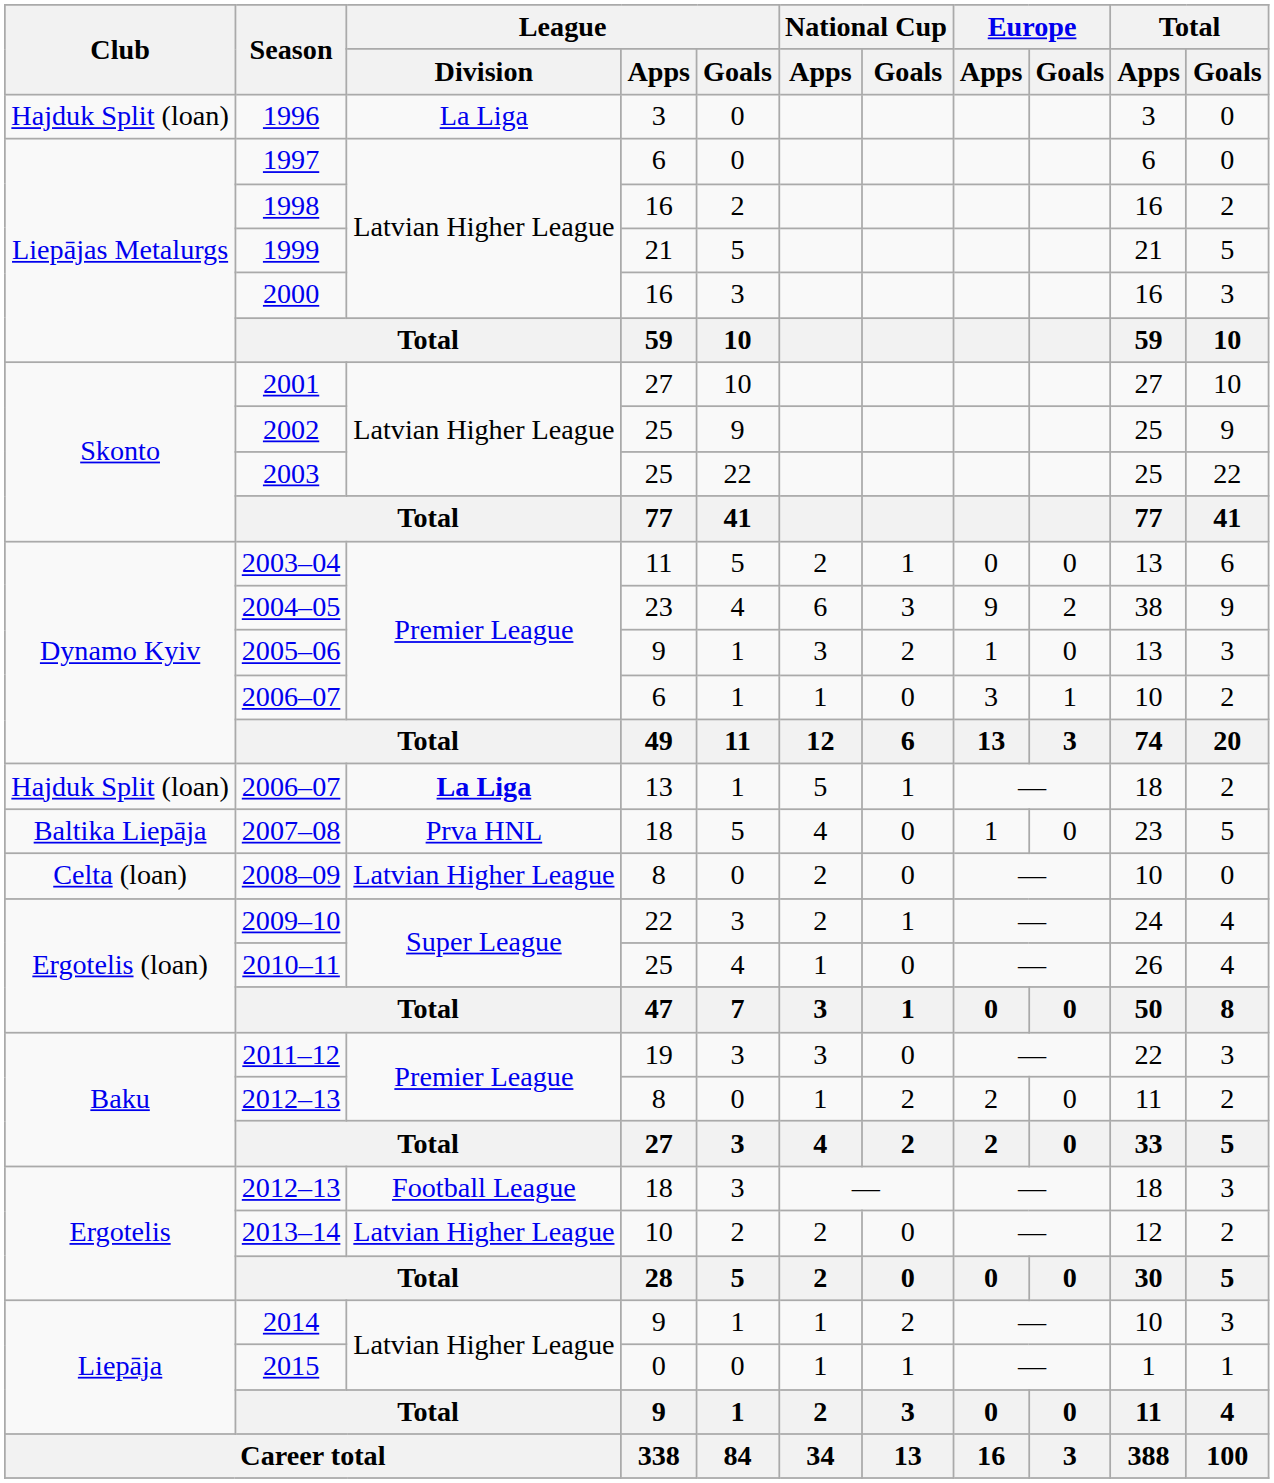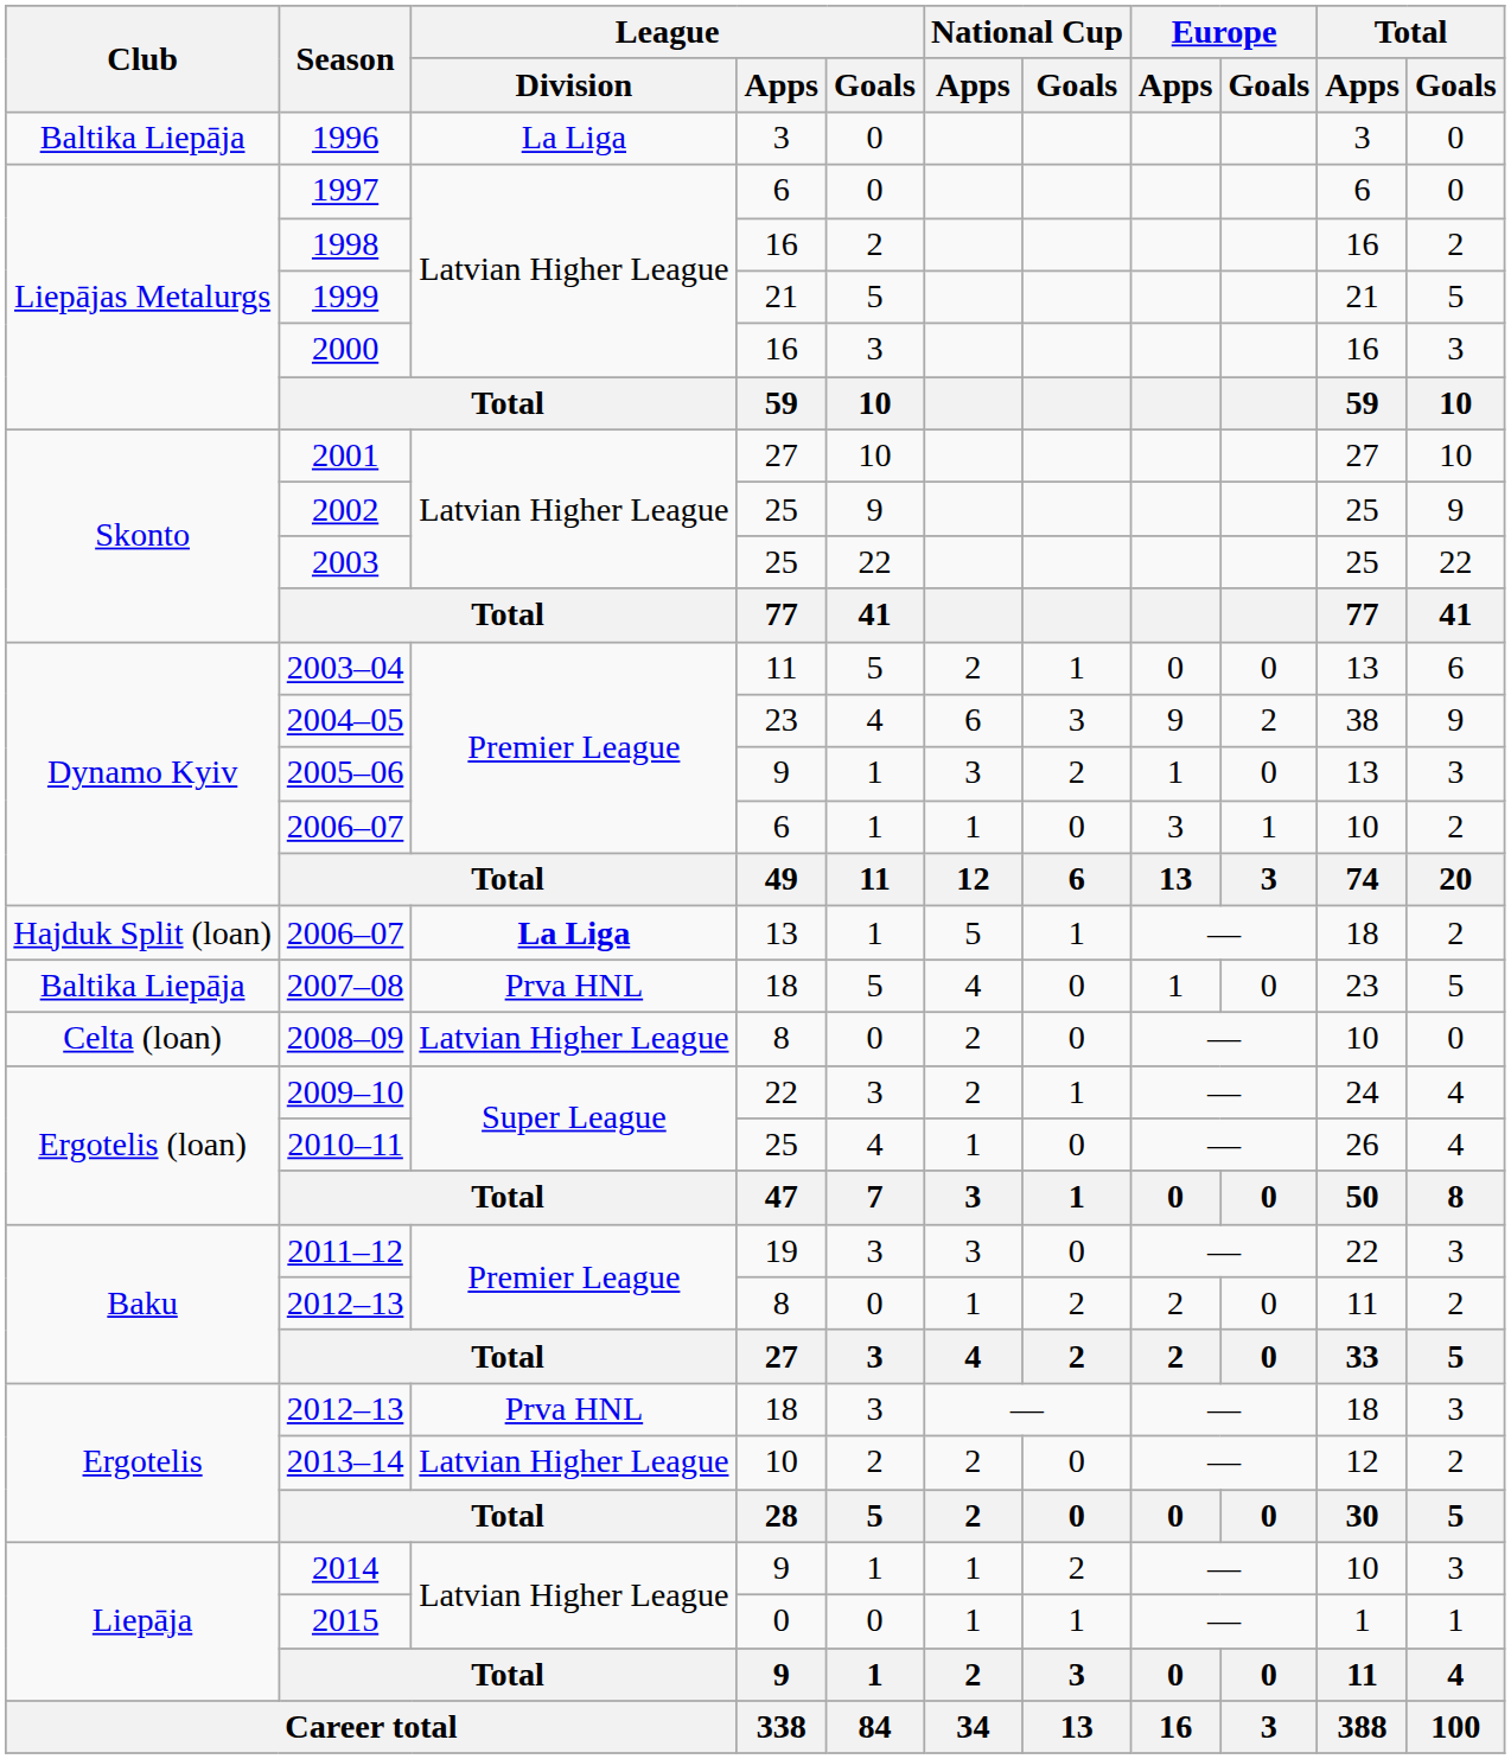1996 | Club: Hajduk Split (loan) -> Baltika Liepāja
2012–13 / 18 | League / Division: Football League -> Prva HNL
